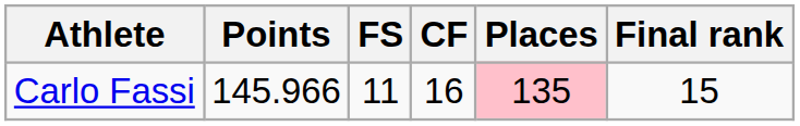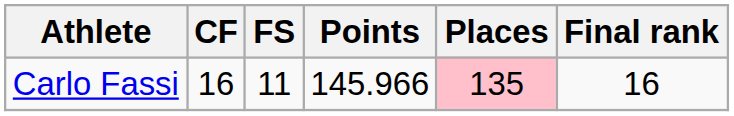columns swapped: CF <-> Points
Carlo Fassi | Final rank: 15 -> 16
